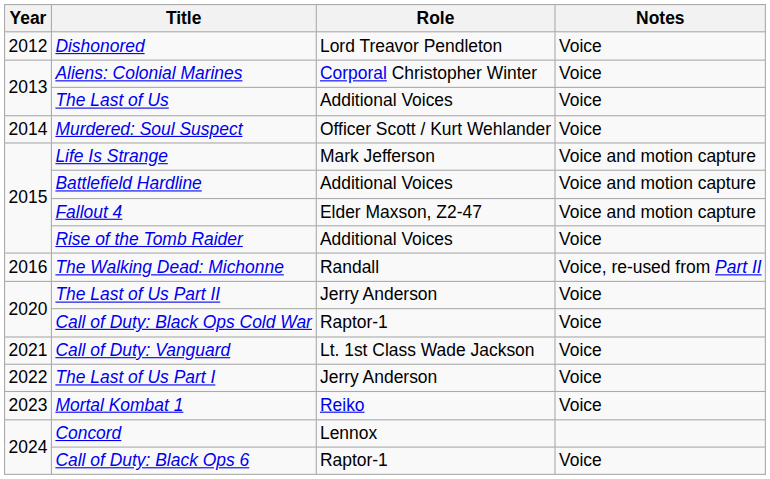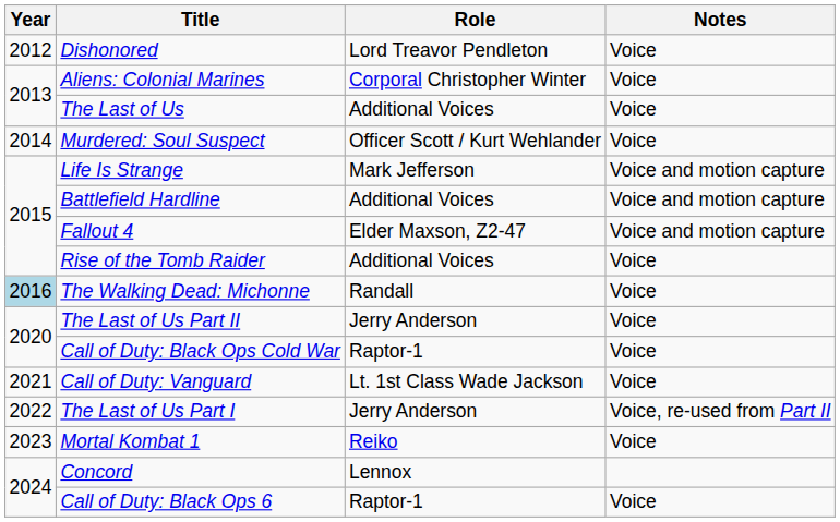The Walking Dead: Michonne | Year: no background -> lightblue background
The Walking Dead: Michonne | Notes: Voice, re-used from Part II -> Voice
The Last of Us Part I | Notes: Voice -> Voice, re-used from Part II
